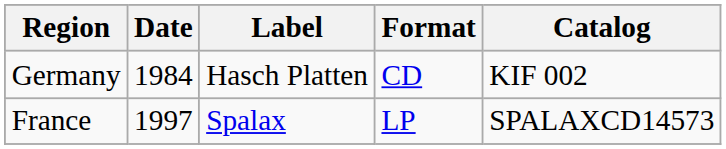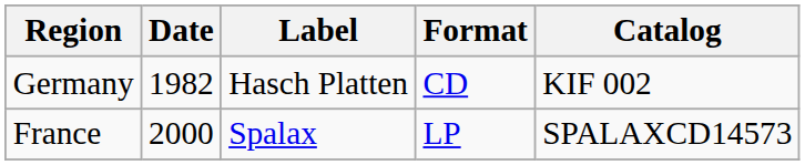Germany | Date: 1984 -> 1982
France | Date: 1997 -> 2000
